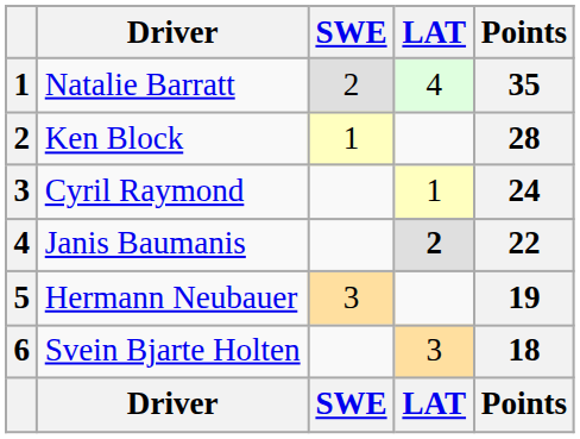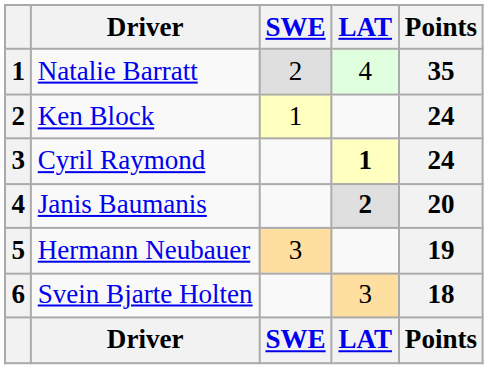Ken Block | Points: 28 -> 24
Cyril Raymond | LAT: normal -> bold
Janis Baumanis | Points: 22 -> 20
